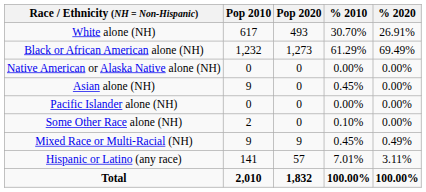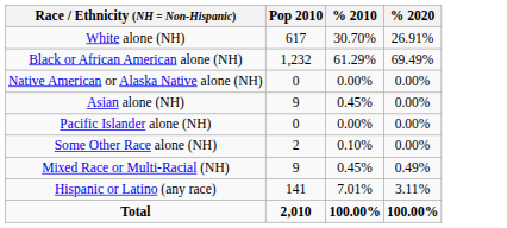- column: Pop 2020 | 493 | 1,273 | 0 | 0 | 0 | 0 | 9 | 57 | 1,832
